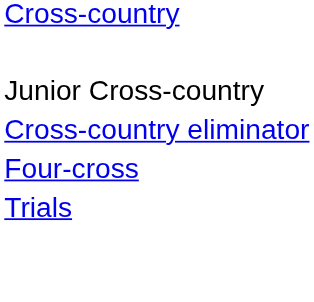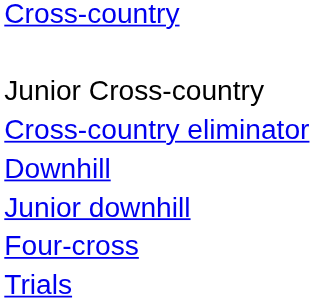+ row: Downhill
+ row: Junior downhill
